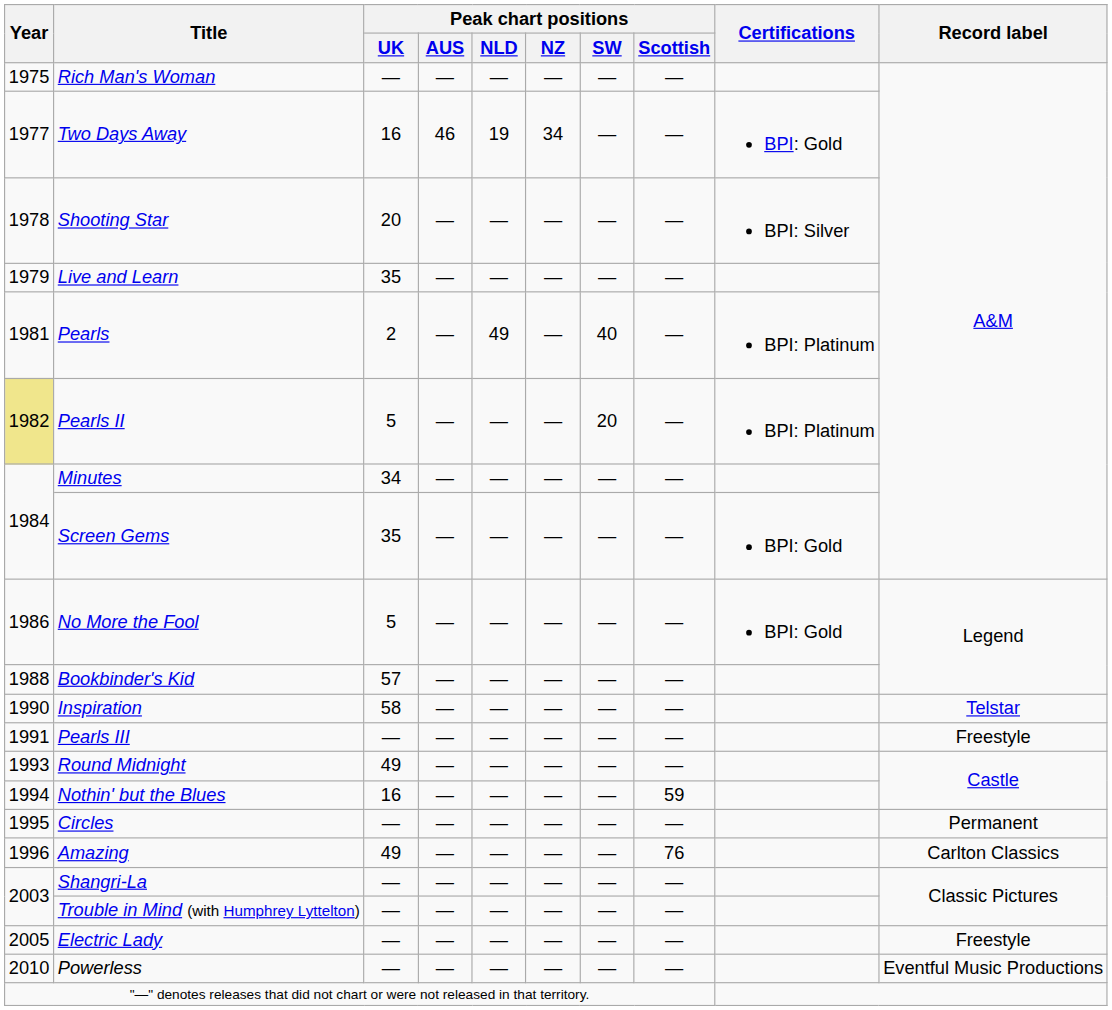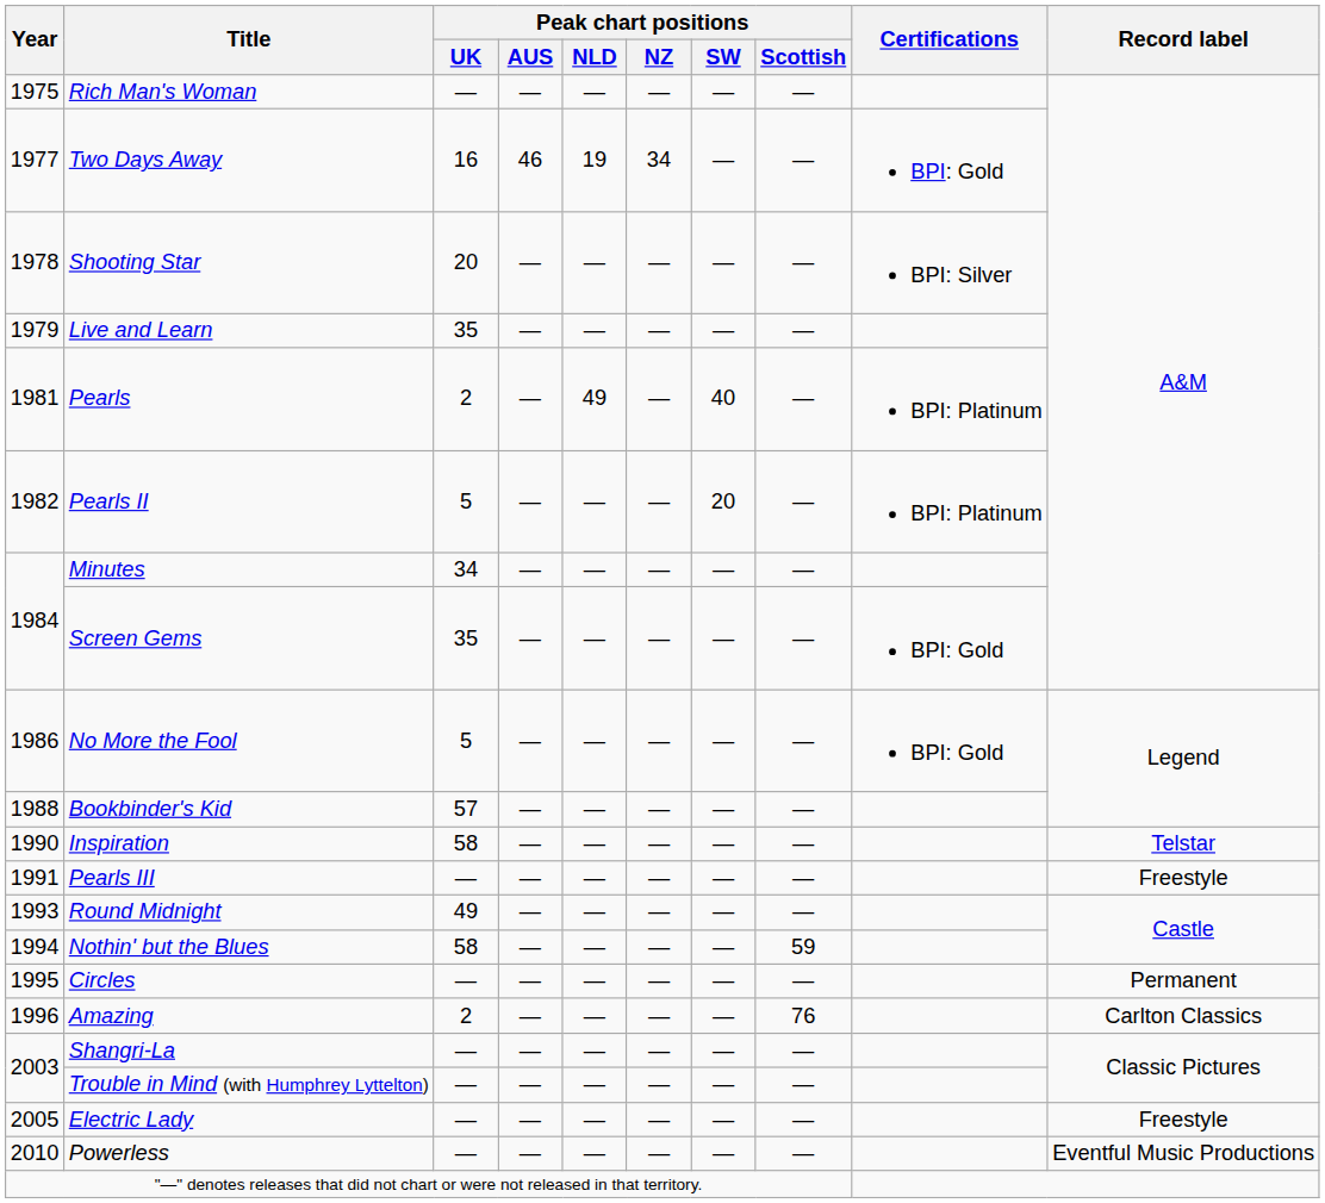Pearls II | Year: khaki background -> no background
Nothin' but the Blues | Peak chart positions / UK: 16 -> 58
Amazing | Peak chart positions / UK: 49 -> 2
